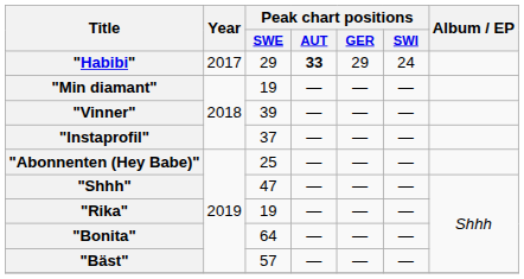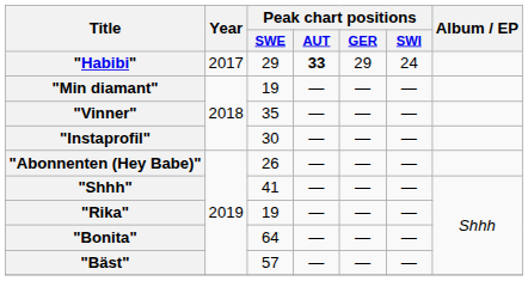"Vinner" | Peak chart positions / SWE: 39 -> 35
"Instaprofil" | Peak chart positions / SWE: 37 -> 30
"Abonnenten (Hey Babe)" | Peak chart positions / SWE: 25 -> 26
"Shhh" | Peak chart positions / SWE: 47 -> 41
